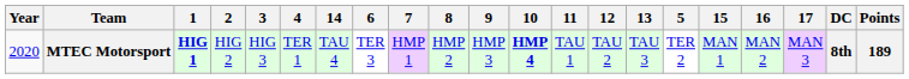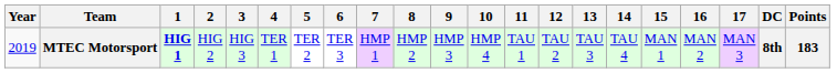columns swapped: 5 <-> 14
MTEC Motorsport | Year: 2020 -> 2019
MTEC Motorsport | 10: bold -> normal
MTEC Motorsport | Points: 189 -> 183
